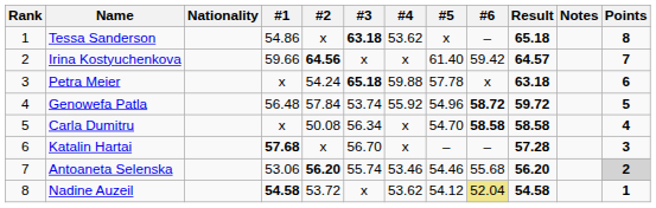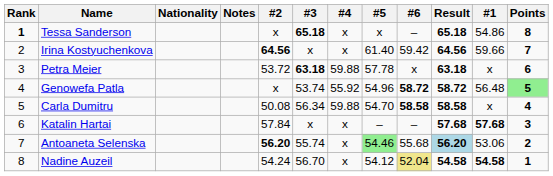columns swapped: #1 <-> Notes
Tessa Sanderson | Rank: normal -> bold
Tessa Sanderson | #3: 63.18 -> 65.18
Tessa Sanderson | #4: 53.62 -> x
Irina Kostyuchenkova | Result: 64.57 -> 64.56
Petra Meier | #2: 54.24 -> 53.72
Petra Meier | #3: 65.18 -> 63.18
Genowefa Patla | #2: 57.84 -> x
Genowefa Patla | Result: 59.72 -> 58.72
Genowefa Patla | Points: no background -> lightgreen background
Carla Dumitru | #4: x -> 59.88
Katalin Hartai | #2: x -> 57.84
Katalin Hartai | #3: 56.70 -> x
Katalin Hartai | Result: 57.28 -> 57.68
Antoaneta Selenska | #4: 53.46 -> x
Antoaneta Selenska | #5: no background -> lightgreen background
Antoaneta Selenska | Result: no background -> lightblue background
Antoaneta Selenska | Points: lightgrey background -> no background
Nadine Auzeil | #2: 53.72 -> 54.24
Nadine Auzeil | #3: x -> 56.70
Nadine Auzeil | #4: 53.62 -> x
